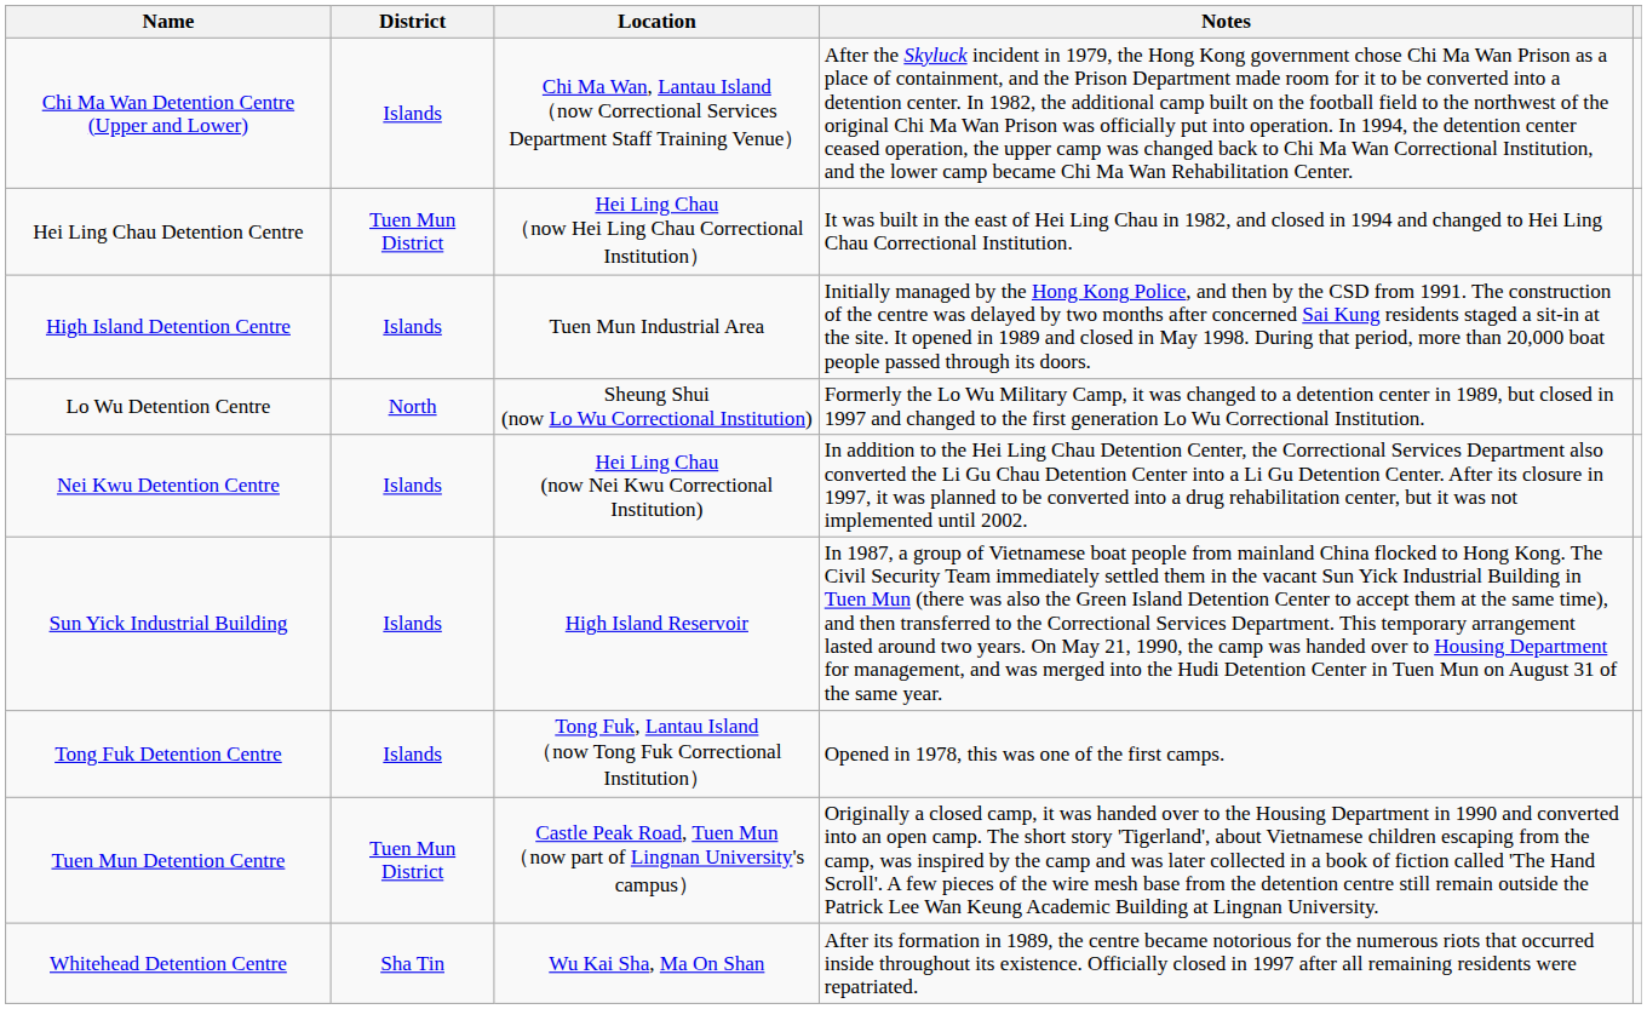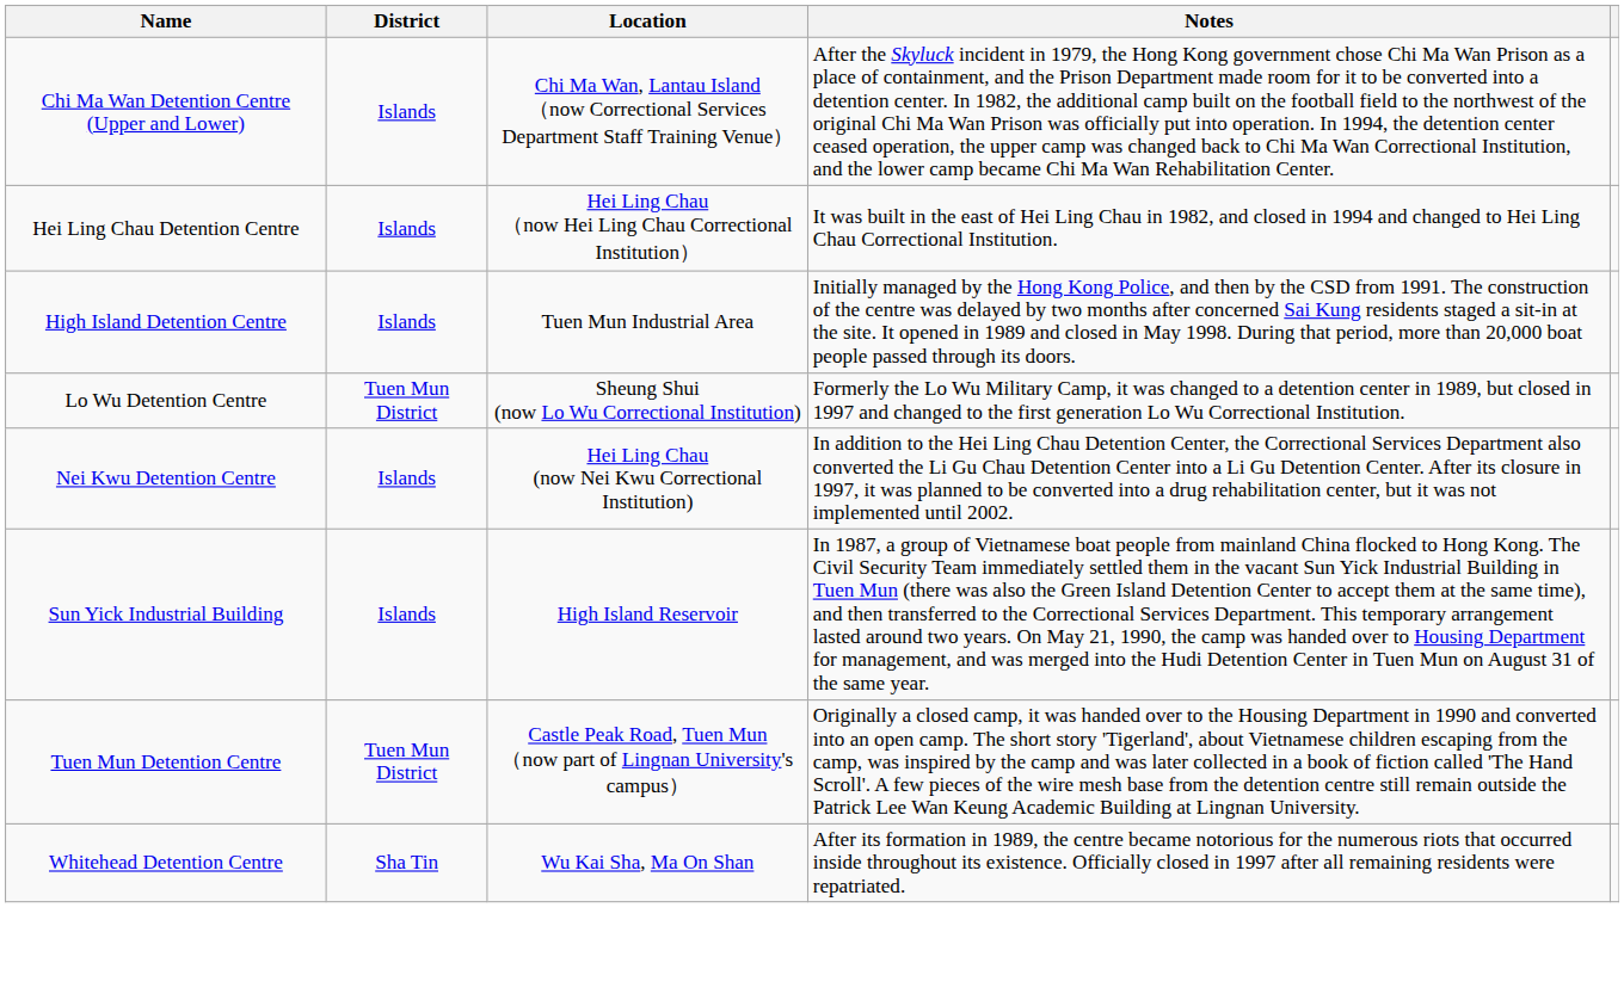Hei Ling Chau Detention Centre | District: Tuen Mun District -> Islands
Lo Wu Detention Centre | District: North -> Tuen Mun District
- row: Tong Fuk Detention Centre | Islands | Tong Fuk, Lantau Island （now Tong Fuk Correctional Institution） | Opened in 1978, this was one of the first camps.
